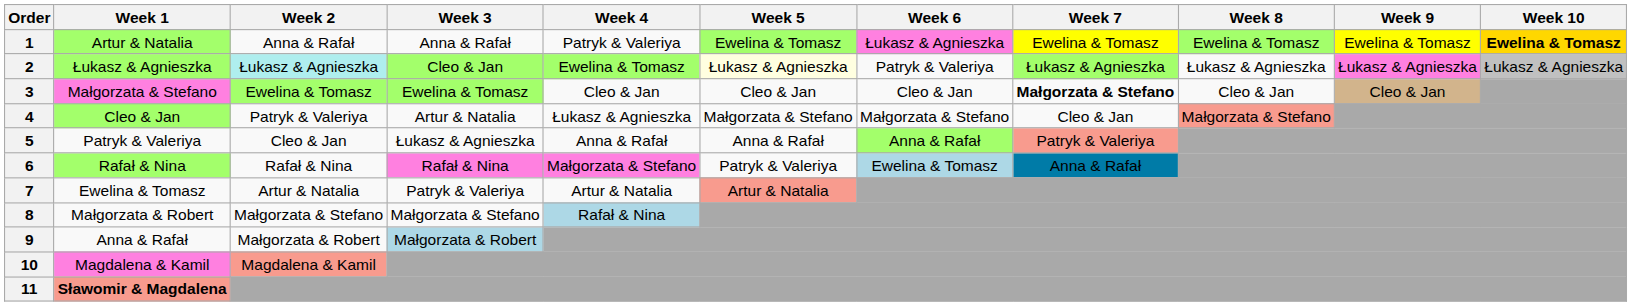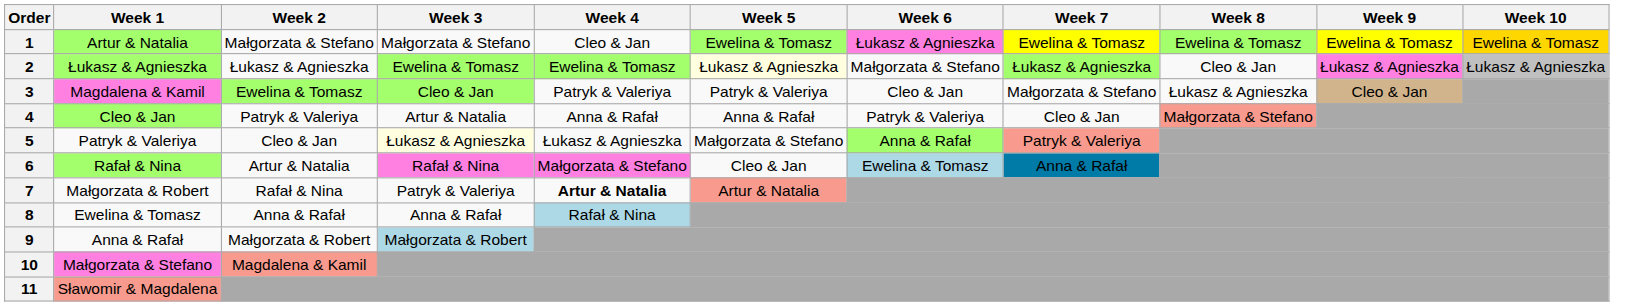1 | Week 2: Anna & Rafał -> Małgorzata & Stefano
1 | Week 3: Anna & Rafał -> Małgorzata & Stefano
1 | Week 4: Patryk & Valeriya -> Cleo & Jan
1 | Week 10: bold -> normal
2 | Week 2: paleturquoise background -> no background
2 | Week 3: Cleo & Jan -> Ewelina & Tomasz
2 | Week 6: Patryk & Valeriya -> Małgorzata & Stefano
2 | Week 8: Łukasz & Agnieszka -> Cleo & Jan
3 | Week 1: Małgorzata & Stefano -> Magdalena & Kamil
3 | Week 3: Ewelina & Tomasz -> Cleo & Jan
3 | Week 4: Cleo & Jan -> Patryk & Valeriya
3 | Week 5: Cleo & Jan -> Patryk & Valeriya
3 | Week 7: bold -> normal
3 | Week 8: Cleo & Jan -> Łukasz & Agnieszka
4 | Week 4: Łukasz & Agnieszka -> Anna & Rafał
4 | Week 5: Małgorzata & Stefano -> Anna & Rafał
4 | Week 6: Małgorzata & Stefano -> Patryk & Valeriya
5 | Week 3: no background -> lightyellow background
5 | Week 4: Anna & Rafał -> Łukasz & Agnieszka
5 | Week 5: Anna & Rafał -> Małgorzata & Stefano
6 | Week 2: Rafał & Nina -> Artur & Natalia
6 | Week 5: Patryk & Valeriya -> Cleo & Jan
7 | Week 1: Ewelina & Tomasz -> Małgorzata & Robert
7 | Week 2: Artur & Natalia -> Rafał & Nina
7 | Week 4: normal -> bold
8 | Week 1: Małgorzata & Robert -> Ewelina & Tomasz
8 | Week 2: Małgorzata & Stefano -> Anna & Rafał
8 | Week 3: Małgorzata & Stefano -> Anna & Rafał
10 | Week 1: Magdalena & Kamil -> Małgorzata & Stefano
11 | Week 1: bold -> normal
